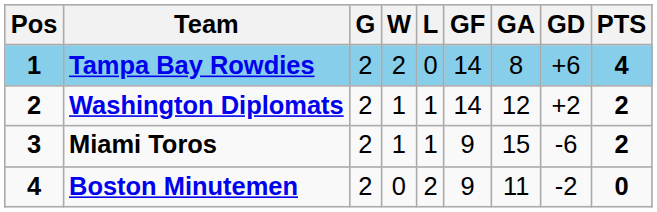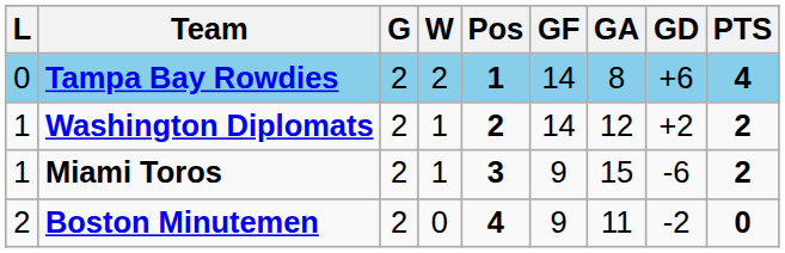columns swapped: Pos <-> L
